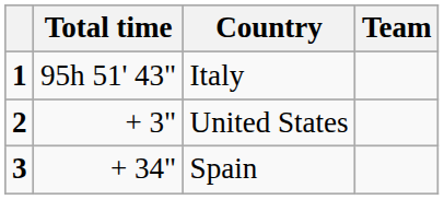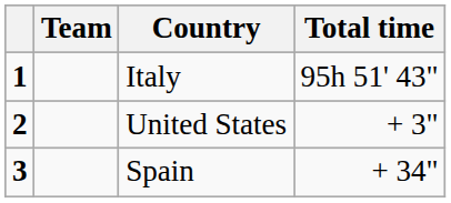columns swapped: Team <-> Total time
